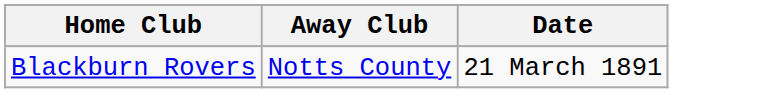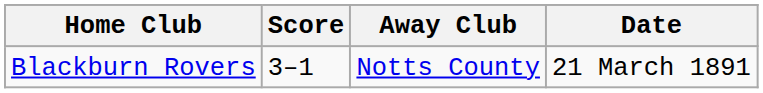+ column: Score | 3–1
